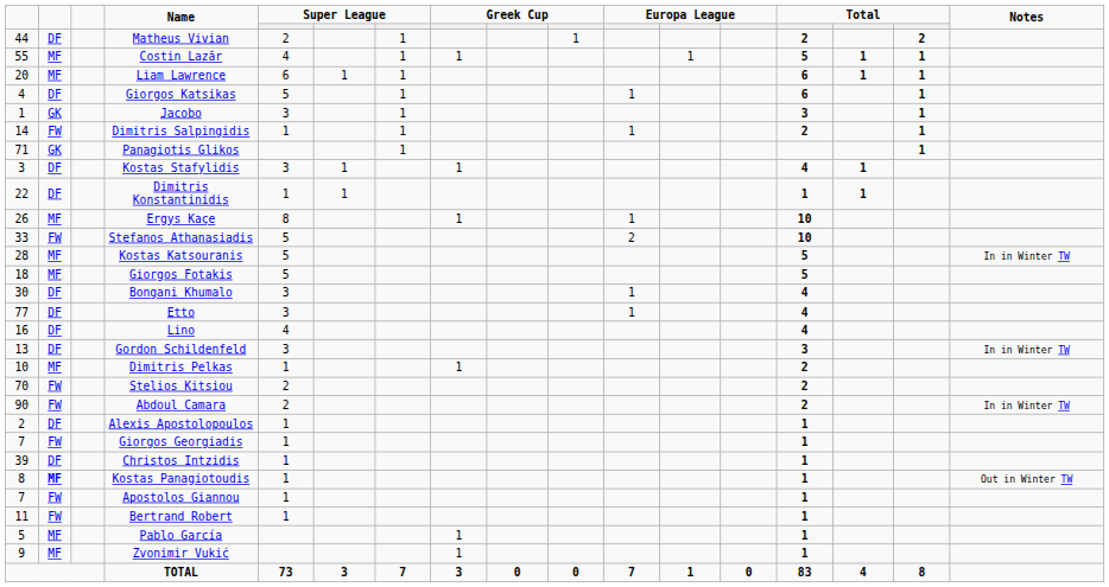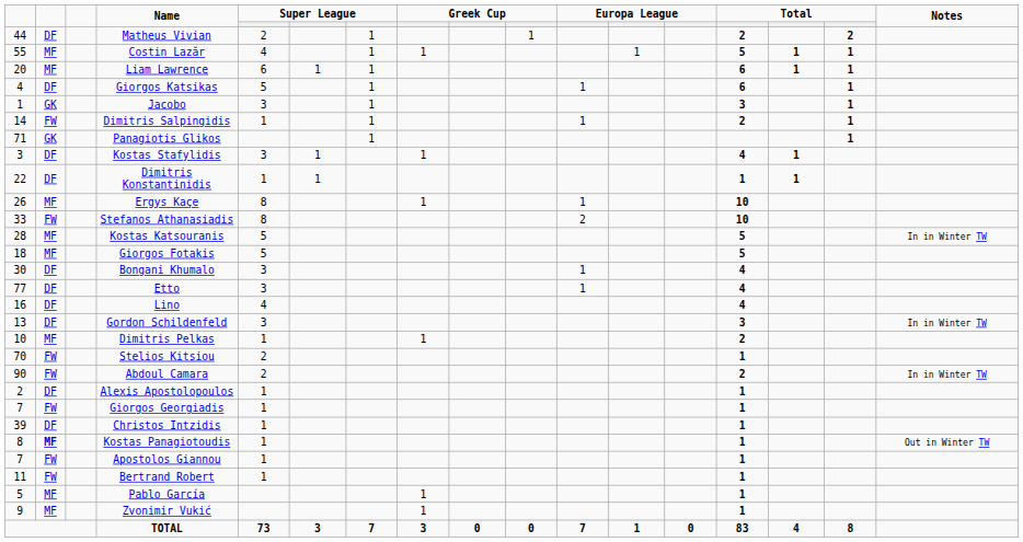Stefanos Athanasiadis | column 5: 5 -> 8
Stelios Kitsiou | column 14: 2 -> 1
